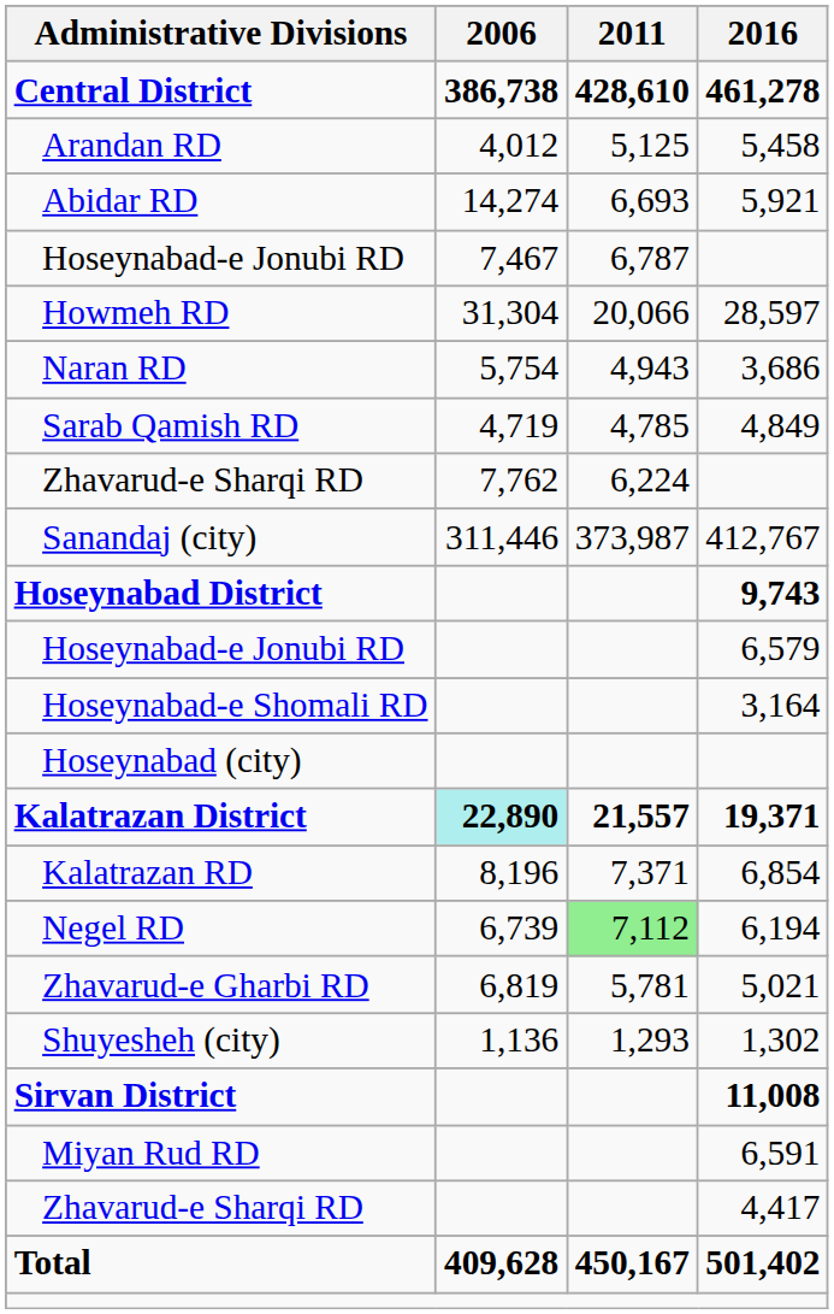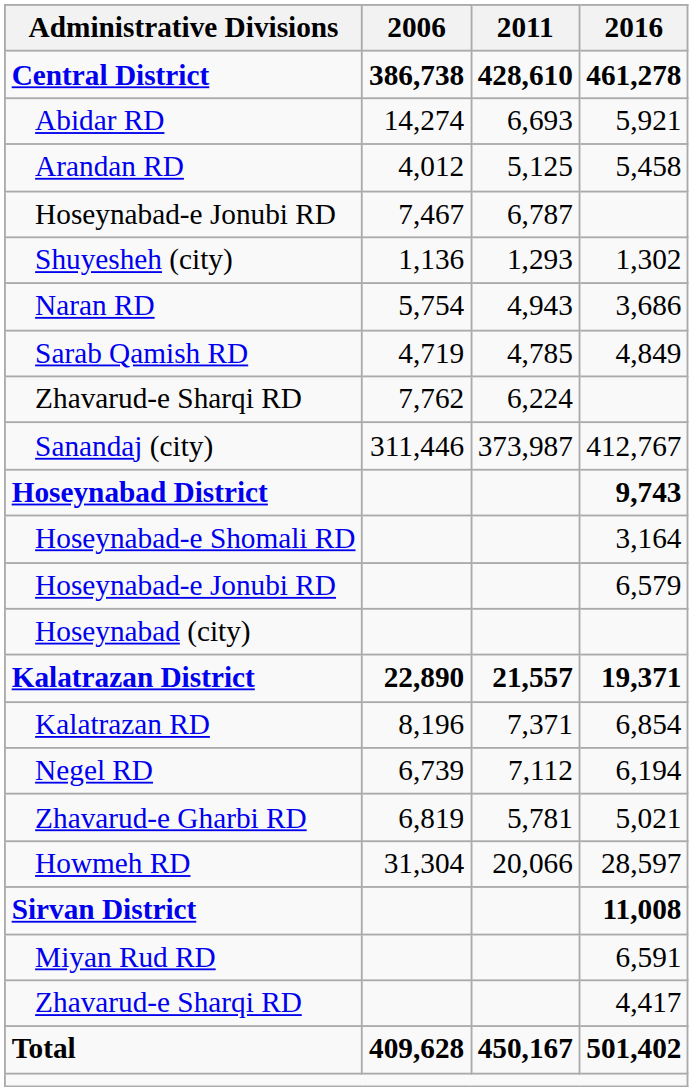rows swapped: Abidar RD <-> Arandan RD
rows swapped: Howmeh RD <-> Shuyesheh (city)
rows swapped: Hoseynabad-e Jonubi RD / 6,579 <-> Hoseynabad-e Shomali RD
Kalatrazan District | 2006: paleturquoise background -> no background
Negel RD | 2011: lightgreen background -> no background
